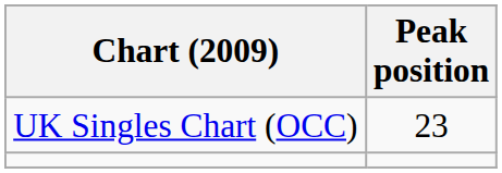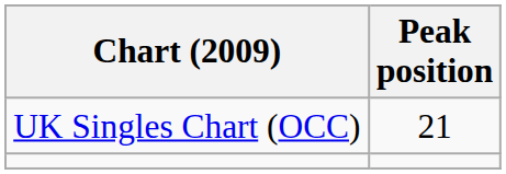UK Singles Chart (OCC) | Peak position: 23 -> 21
